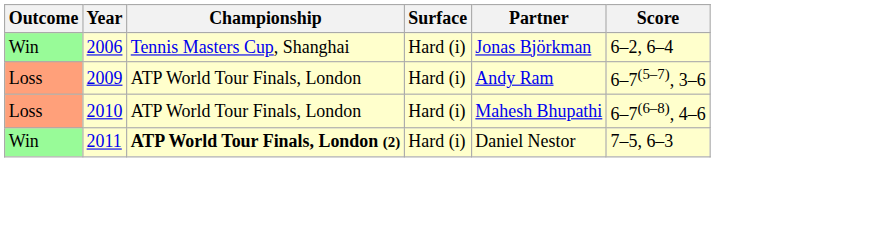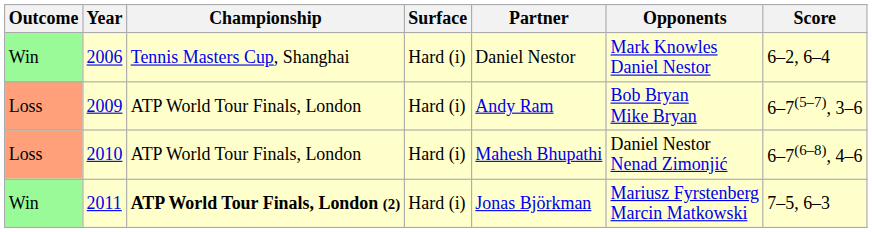+ column: Opponents | Mark Knowles Daniel Nestor | Bob Bryan Mike Bryan | Daniel Nestor Nenad Zimonjić | Mariusz Fyrstenberg Marcin Matkowski
2006 | Partner: Jonas Björkman -> Daniel Nestor
2011 | Partner: Daniel Nestor -> Jonas Björkman
